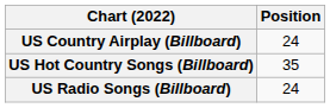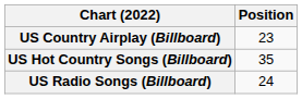US Country Airplay (Billboard) | Position: 24 -> 23
